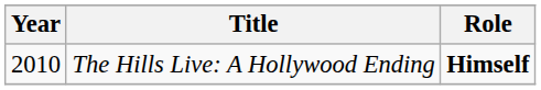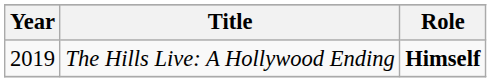The Hills Live: A Hollywood Ending | Year: 2010 -> 2019
